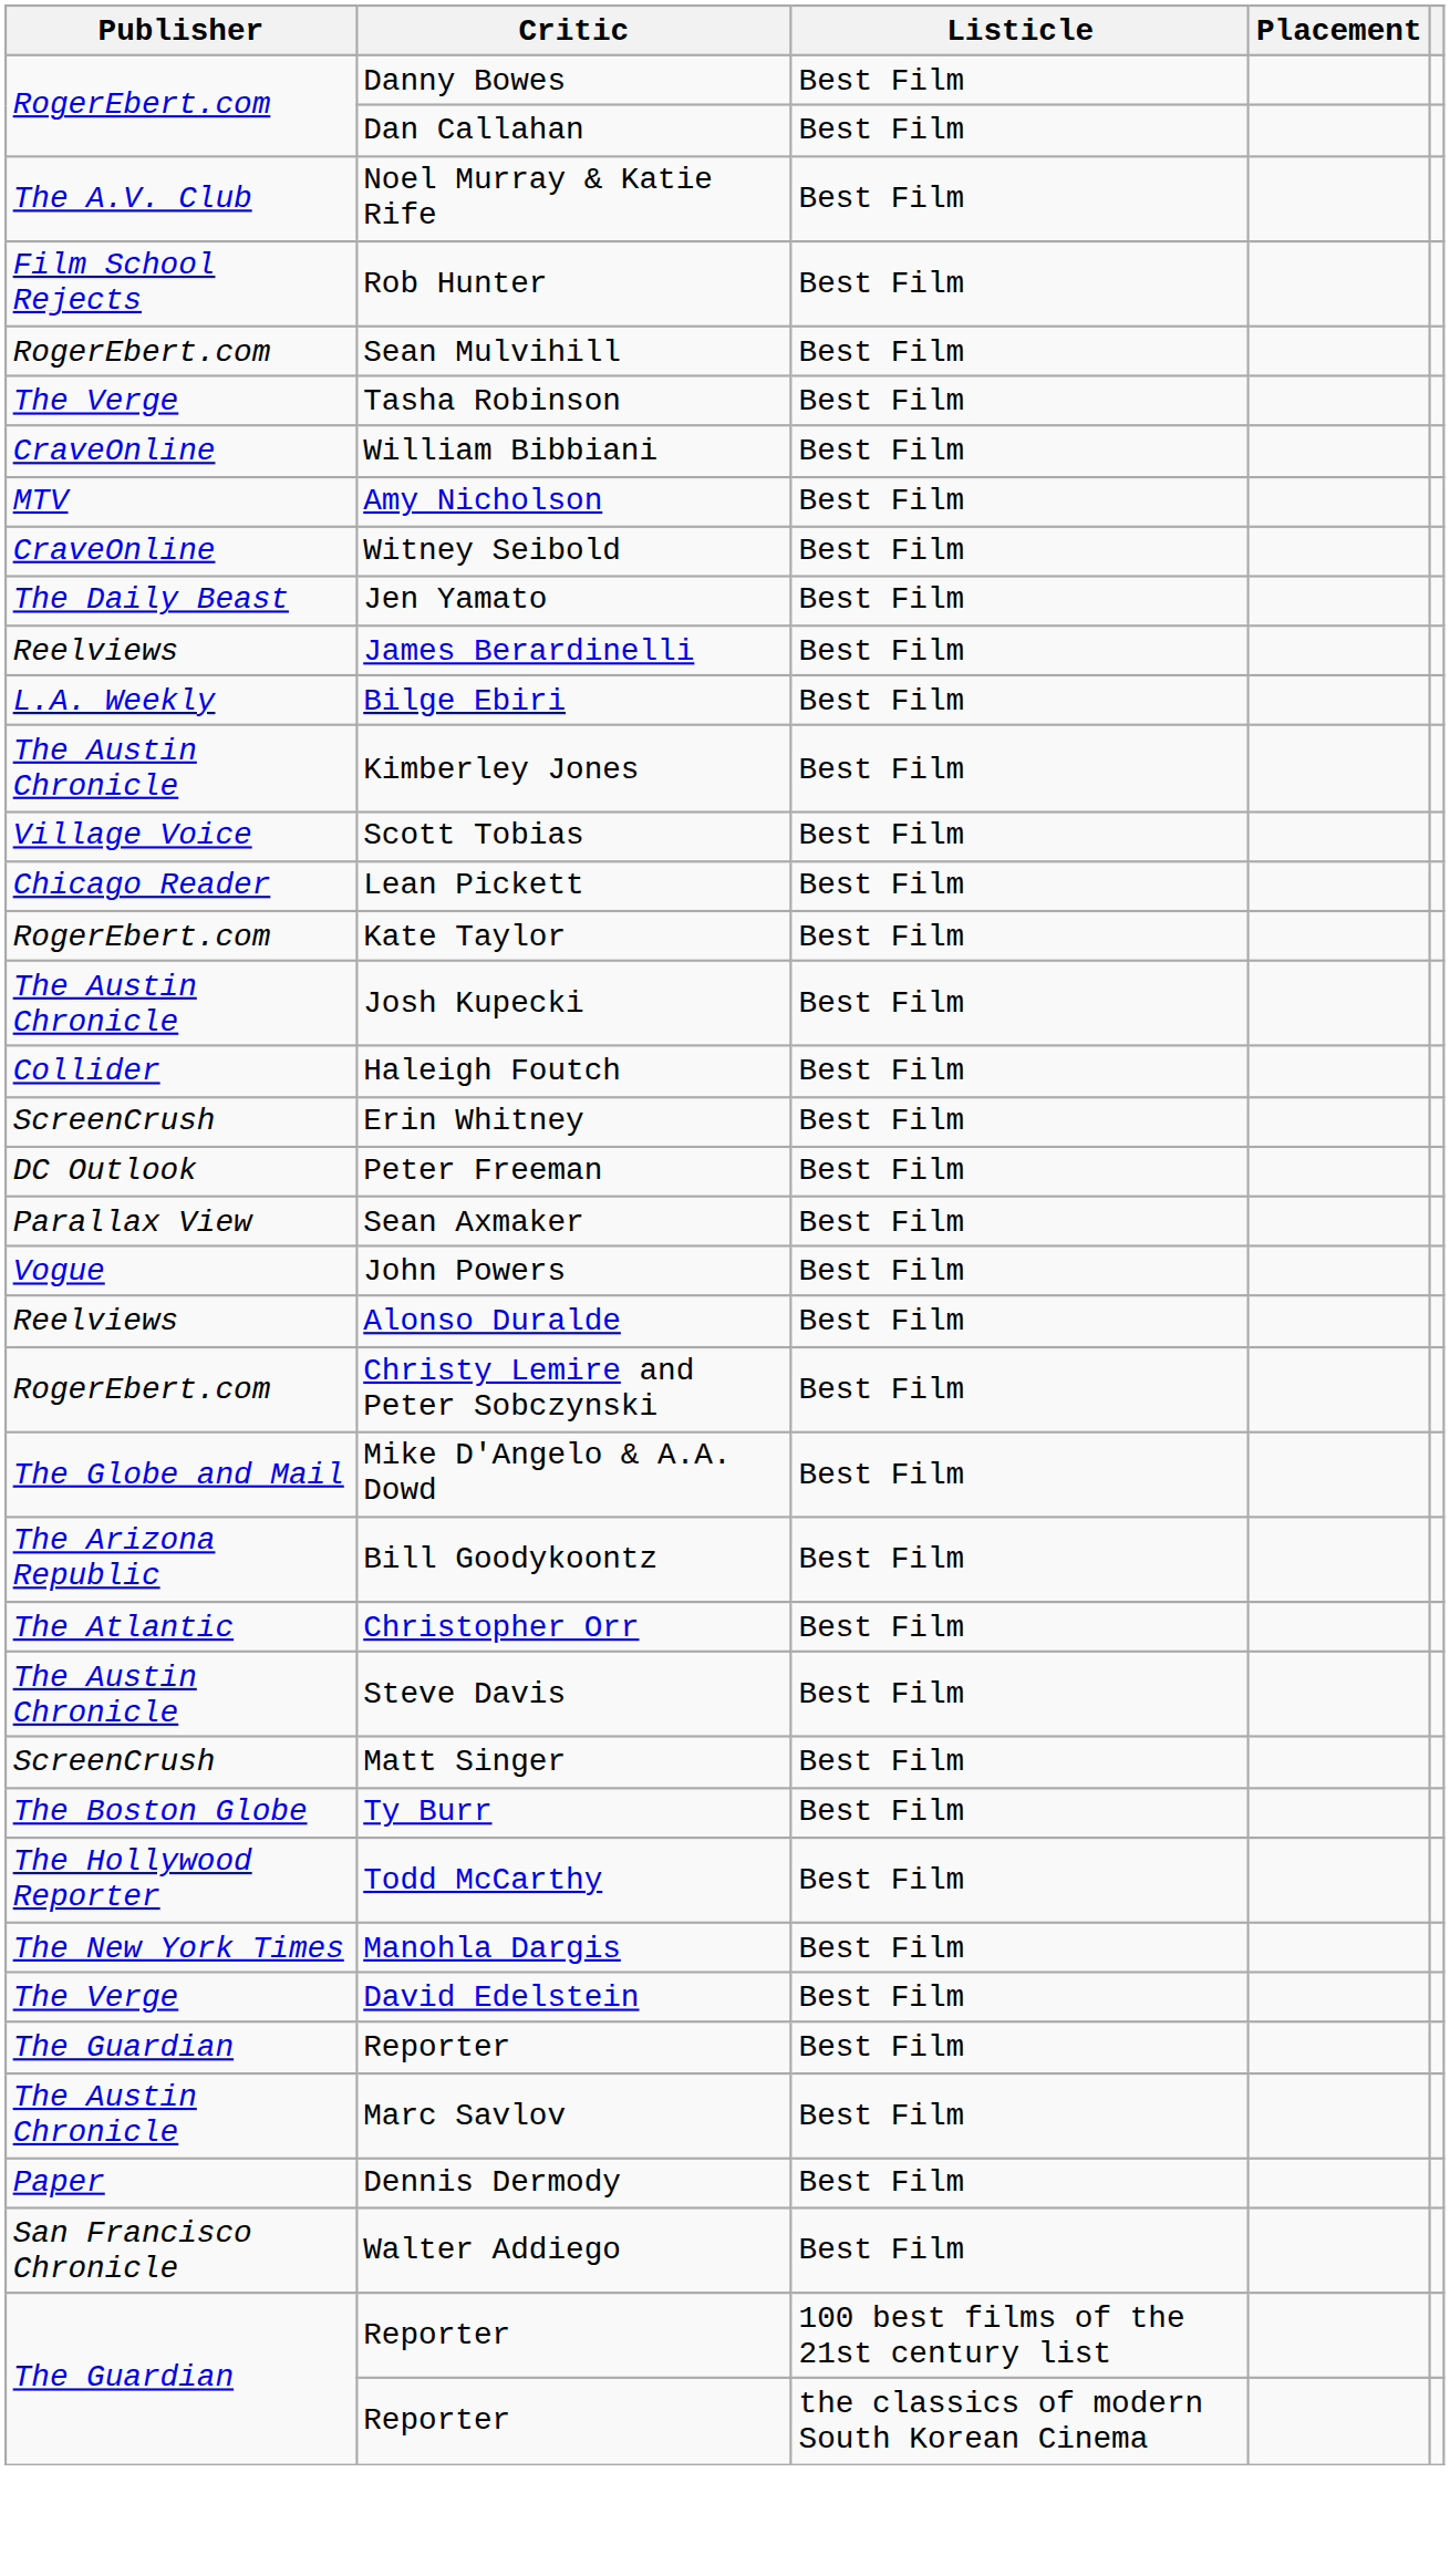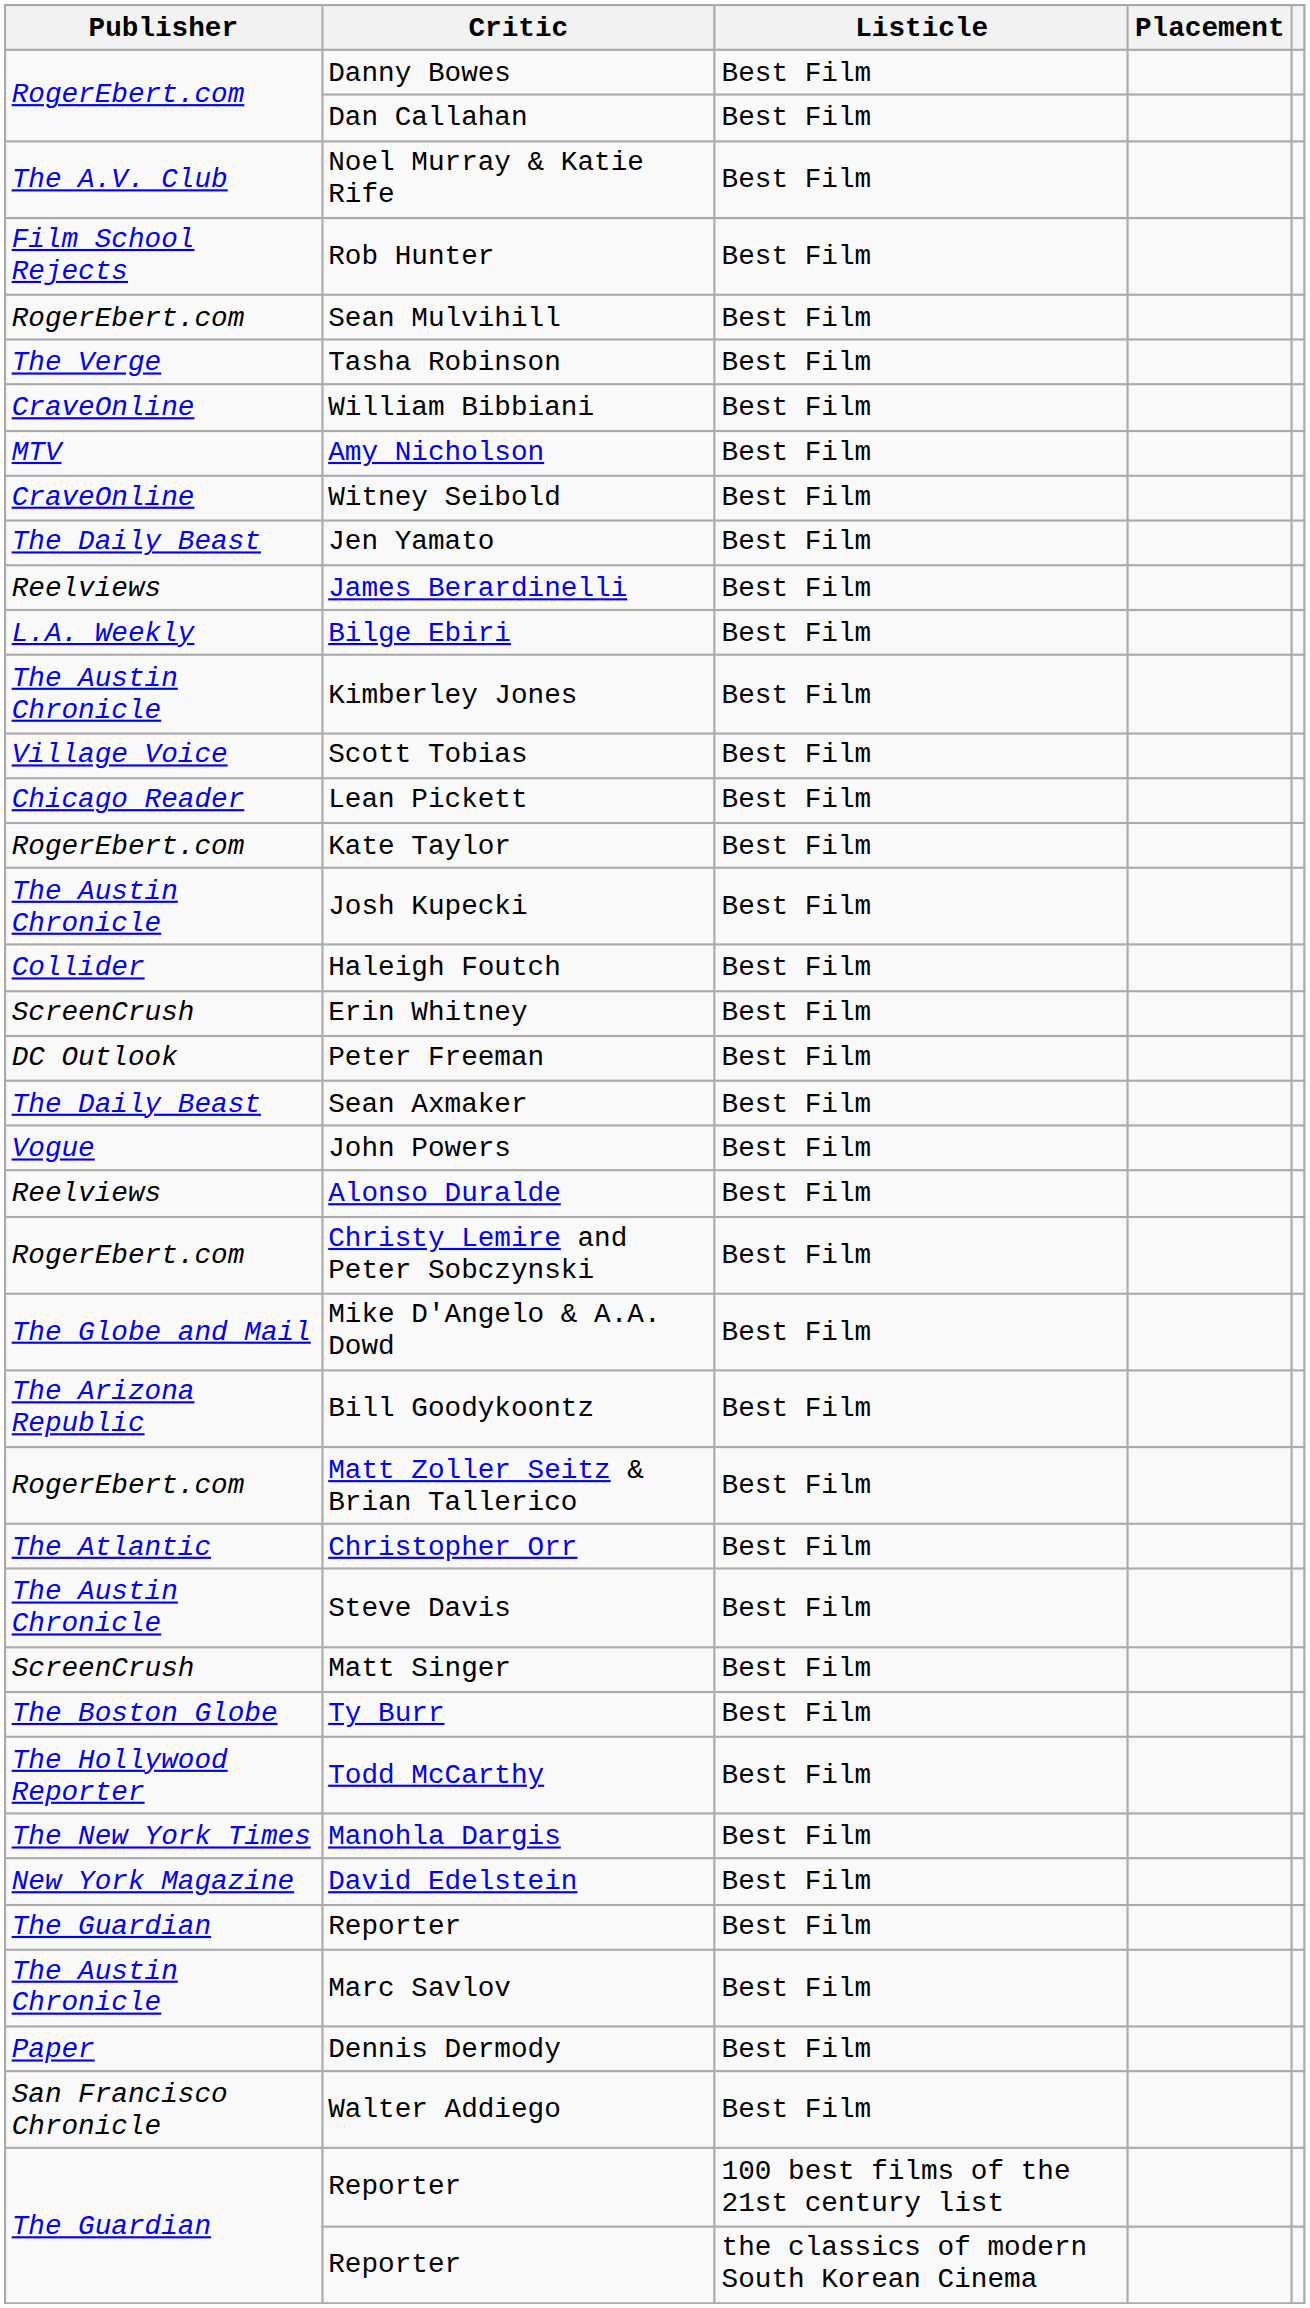Sean Axmaker | Publisher: Parallax View -> The Daily Beast
+ row: RogerEbert.com | Matt Zoller Seitz & Brian Tallerico | Best Film
David Edelstein | Publisher: The Verge -> New York Magazine
